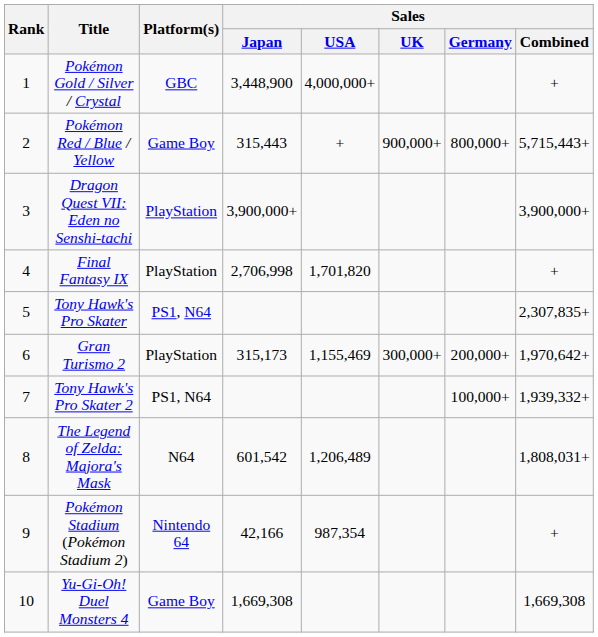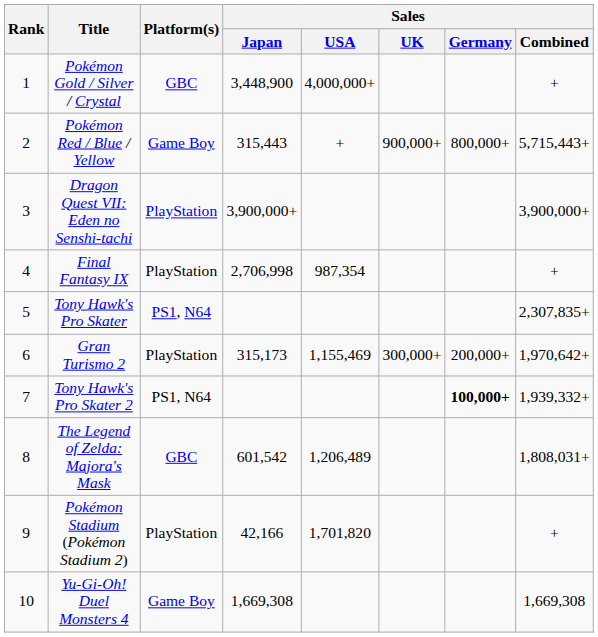Final Fantasy IX | Sales / USA: 1,701,820 -> 987,354
Tony Hawk's Pro Skater 2 | Sales / Germany: normal -> bold
The Legend of Zelda: Majora's Mask | Platform(s): N64 -> GBC
Pokémon Stadium (Pokémon Stadium 2) | Platform(s): Nintendo 64 -> PlayStation
Pokémon Stadium (Pokémon Stadium 2) | Sales / USA: 987,354 -> 1,701,820
